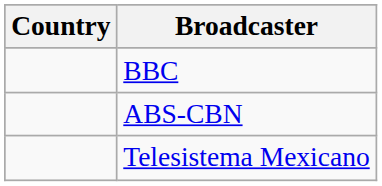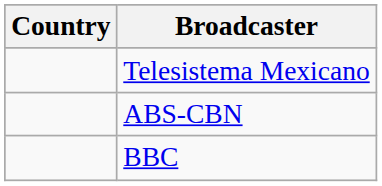rows swapped: Telesistema Mexicano <-> BBC
